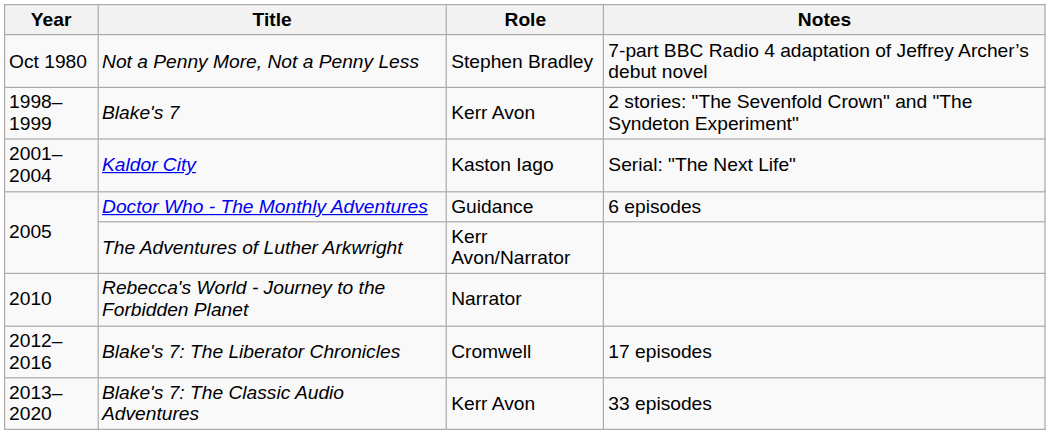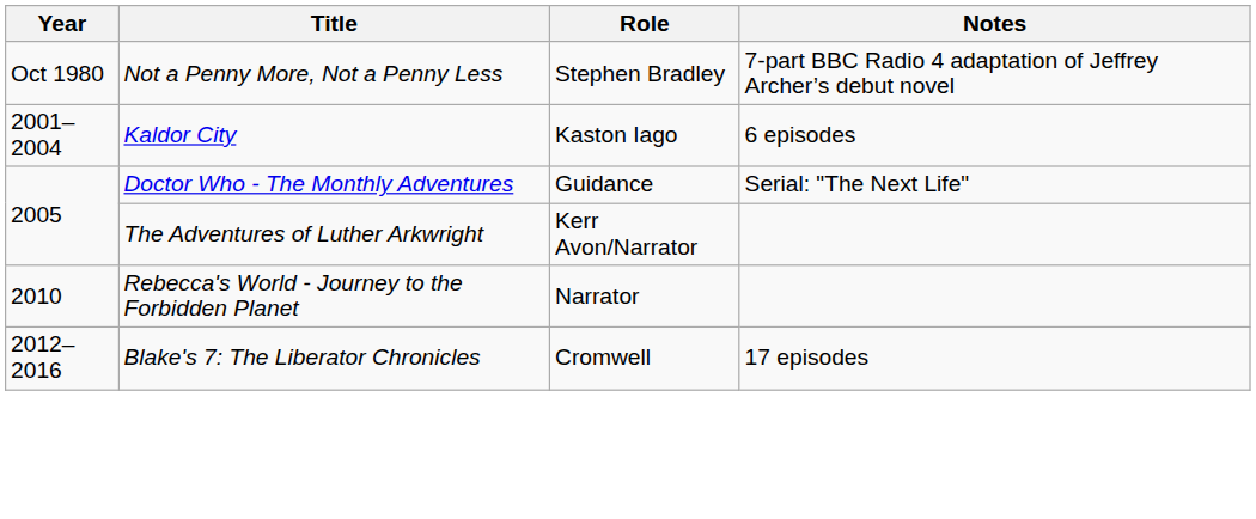- row: 1998–1999 | Blake's 7 | Kerr Avon | 2 stories: "The Sevenfold Crown" and "The Syndeton Experiment"
Kaldor City | Notes: Serial: "The Next Life" -> 6 episodes
Doctor Who - The Monthly Adventures | Notes: 6 episodes -> Serial: "The Next Life"
- row: 2013–2020 | Blake's 7: The Classic Audio Adventures | Kerr Avon | 33 episodes
